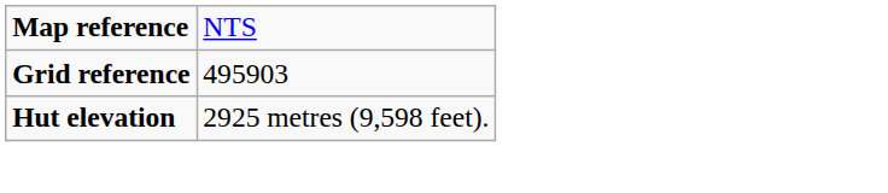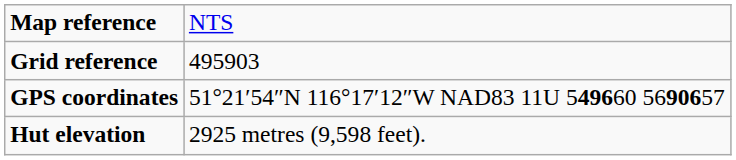+ row: GPS coordinates | 51°21′54″N 116°17′12″W NAD83 11U 549660 5690657
